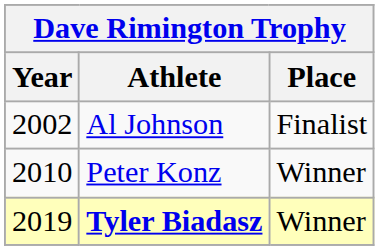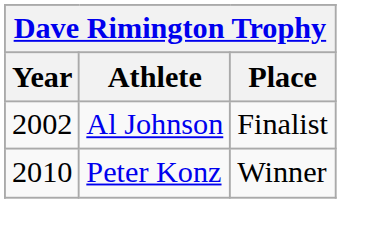- row: 2019 | Tyler Biadasz | Winner
